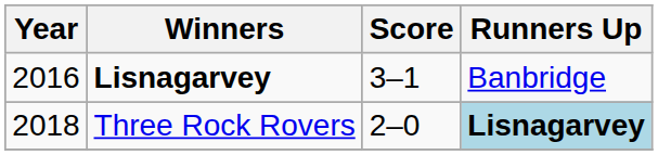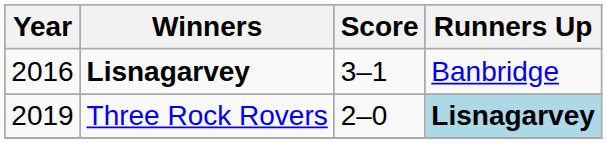Three Rock Rovers | Year: 2018 -> 2019
